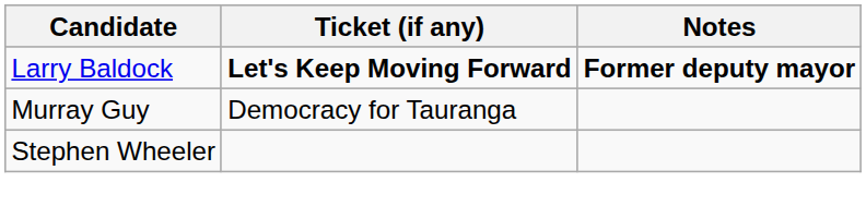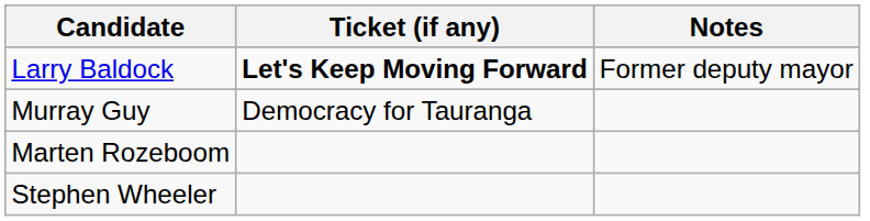Larry Baldock | Notes: bold -> normal
+ row: Marten Rozeboom
